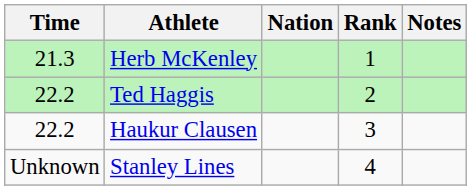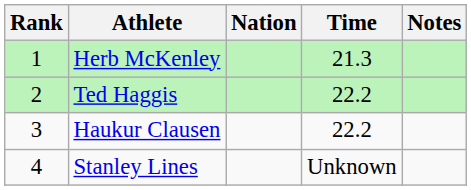columns swapped: Rank <-> Time
